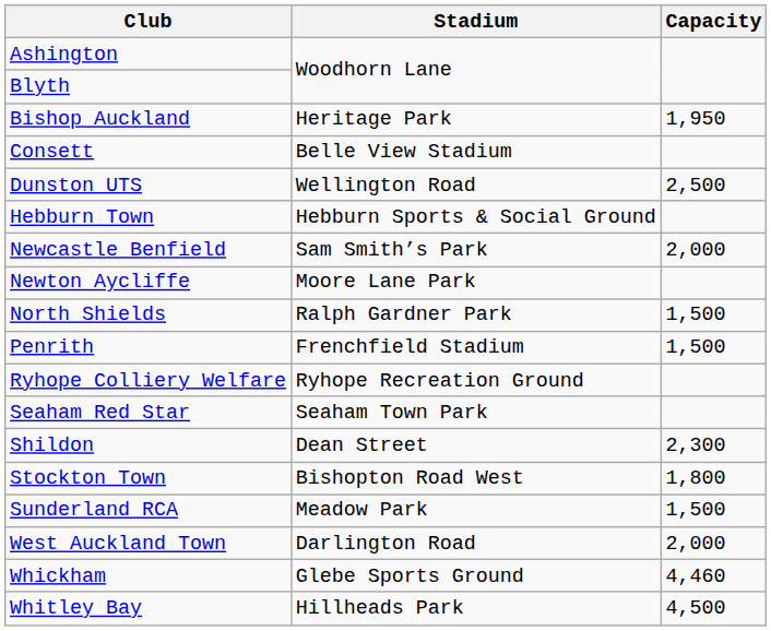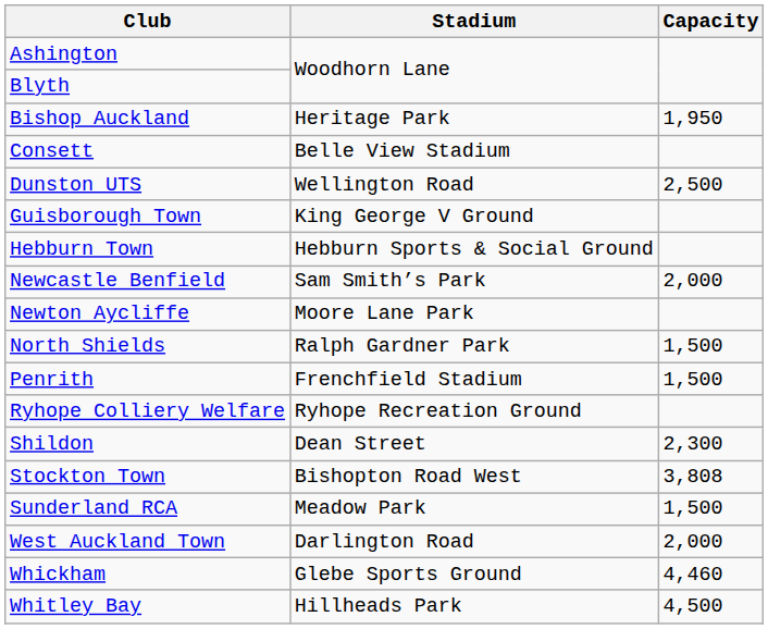+ row: Guisborough Town | King George V Ground
- row: Seaham Red Star | Seaham Town Park
Stockton Town | Capacity: 1,800 -> 3,808
